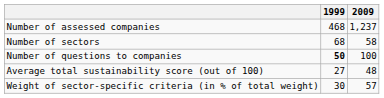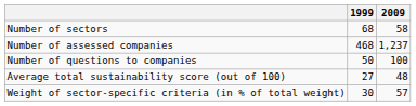rows swapped: Number of assessed companies <-> Number of sectors
Number of questions to companies | 1999: bold -> normal
